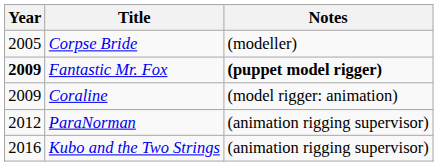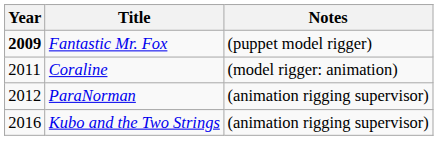- row: 2005 | Corpse Bride | (modeller)
Fantastic Mr. Fox | Notes: bold -> normal
Coraline | Year: 2009 -> 2011
